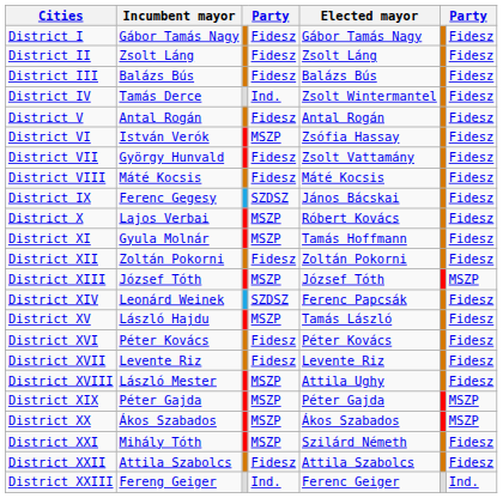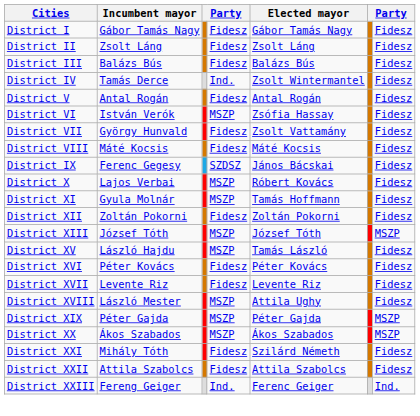- row: District XIV | Leonárd Weinek | SZDSZ | Ferenc Papcsák | Fidesz
District XXI | column 4: MSZP -> Fidesz
